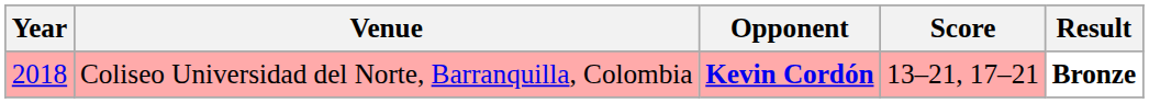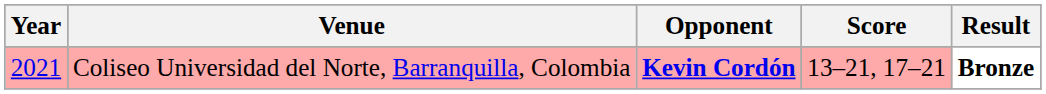Coliseo Universidad del Norte, Barranquilla, Colombia | Year: 2018 -> 2021
